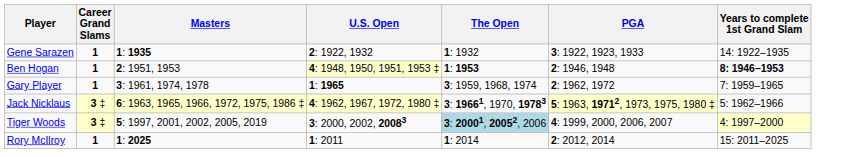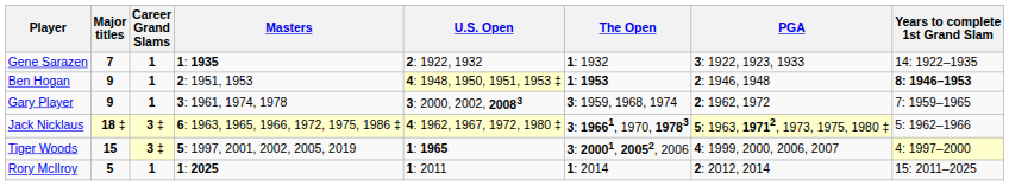+ column: Major titles | 7 | 9 | 9 | 18 ‡ | 15 | 5
Gary Player | U.S. Open: 1: 1965 -> 3: 2000, 2002, 20083
Tiger Woods | U.S. Open: 3: 2000, 2002, 20083 -> 1: 1965
Tiger Woods | The Open: lightblue background -> no background
